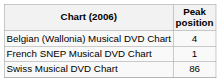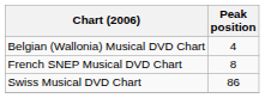French SNEP Musical DVD Chart | Peak position: 1 -> 8
